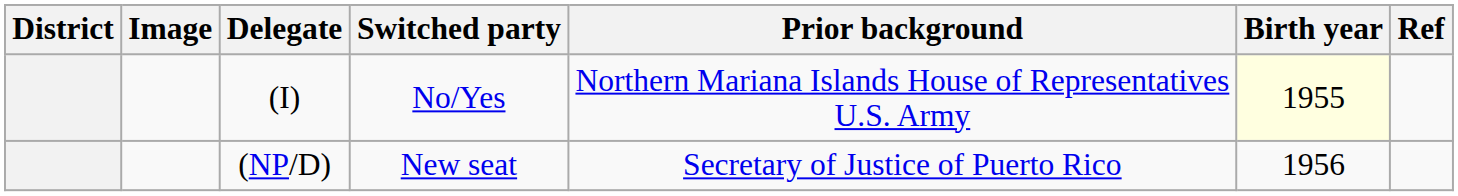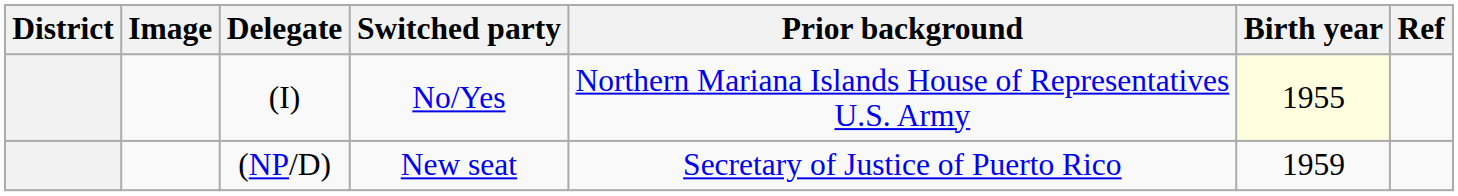(NP/D) | Birth year: 1956 -> 1959
